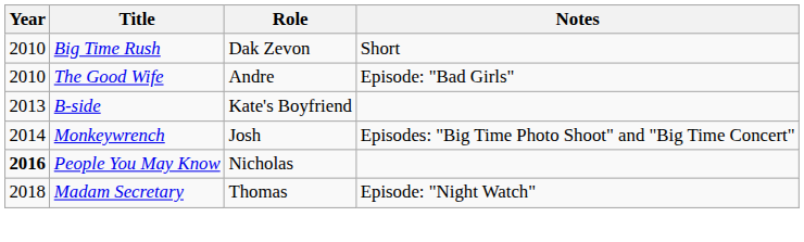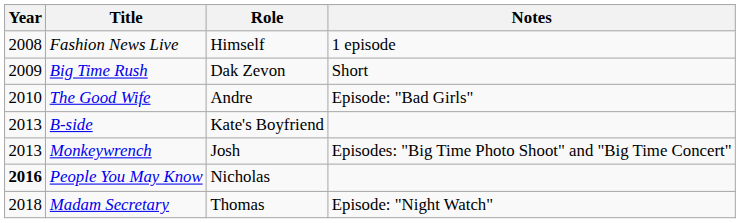+ row: 2008 | Fashion News Live | Himself | 1 episode
Big Time Rush | Year: 2010 -> 2009
Monkeywrench | Year: 2014 -> 2013
